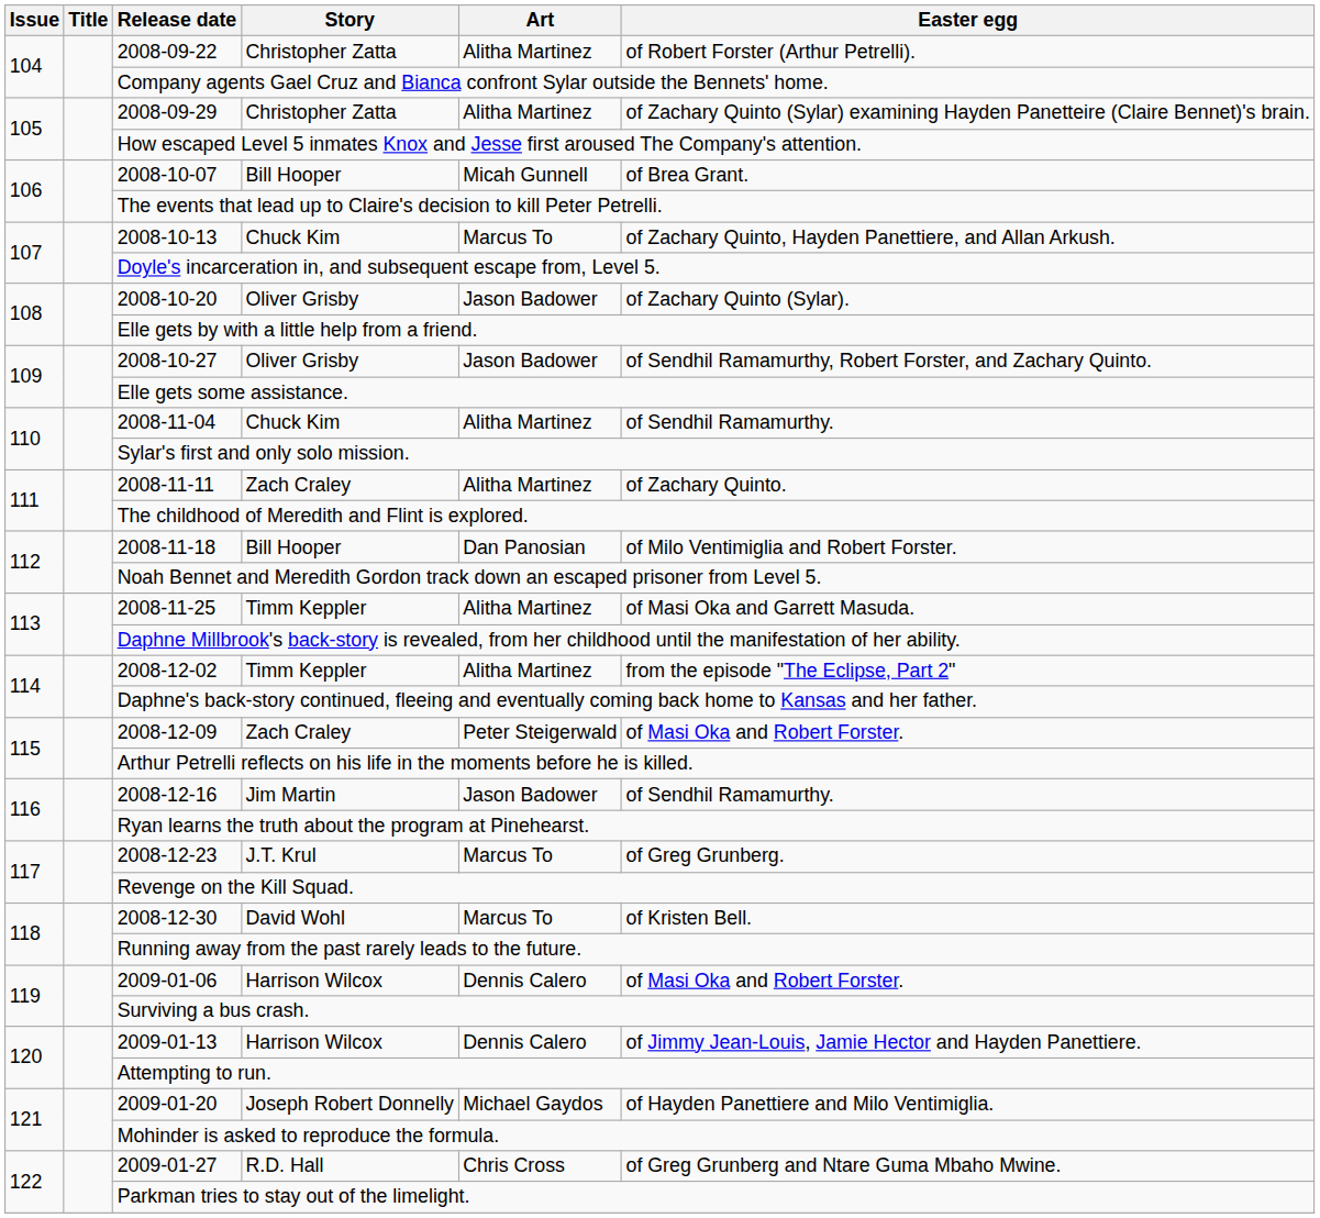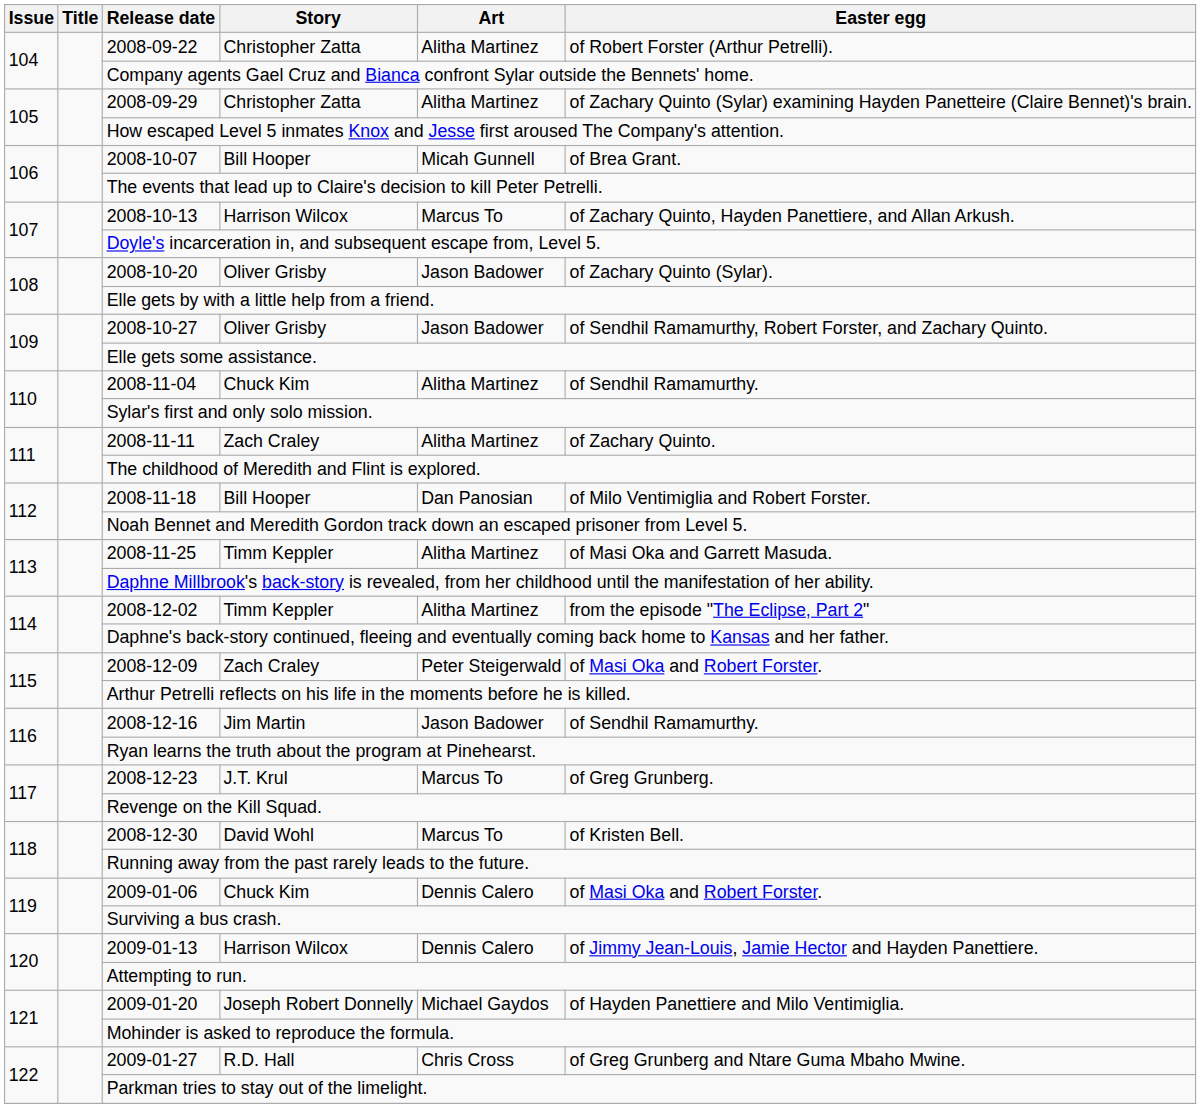2008-10-13 | Story: Chuck Kim -> Harrison Wilcox
2009-01-06 | Story: Harrison Wilcox -> Chuck Kim
